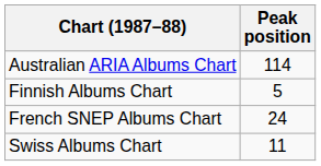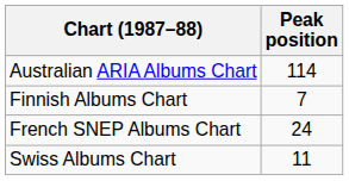Finnish Albums Chart | Peak position: 5 -> 7
